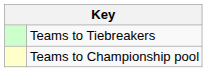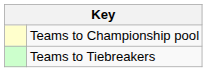rows swapped: Teams to Championship pool <-> Teams to Tiebreakers
